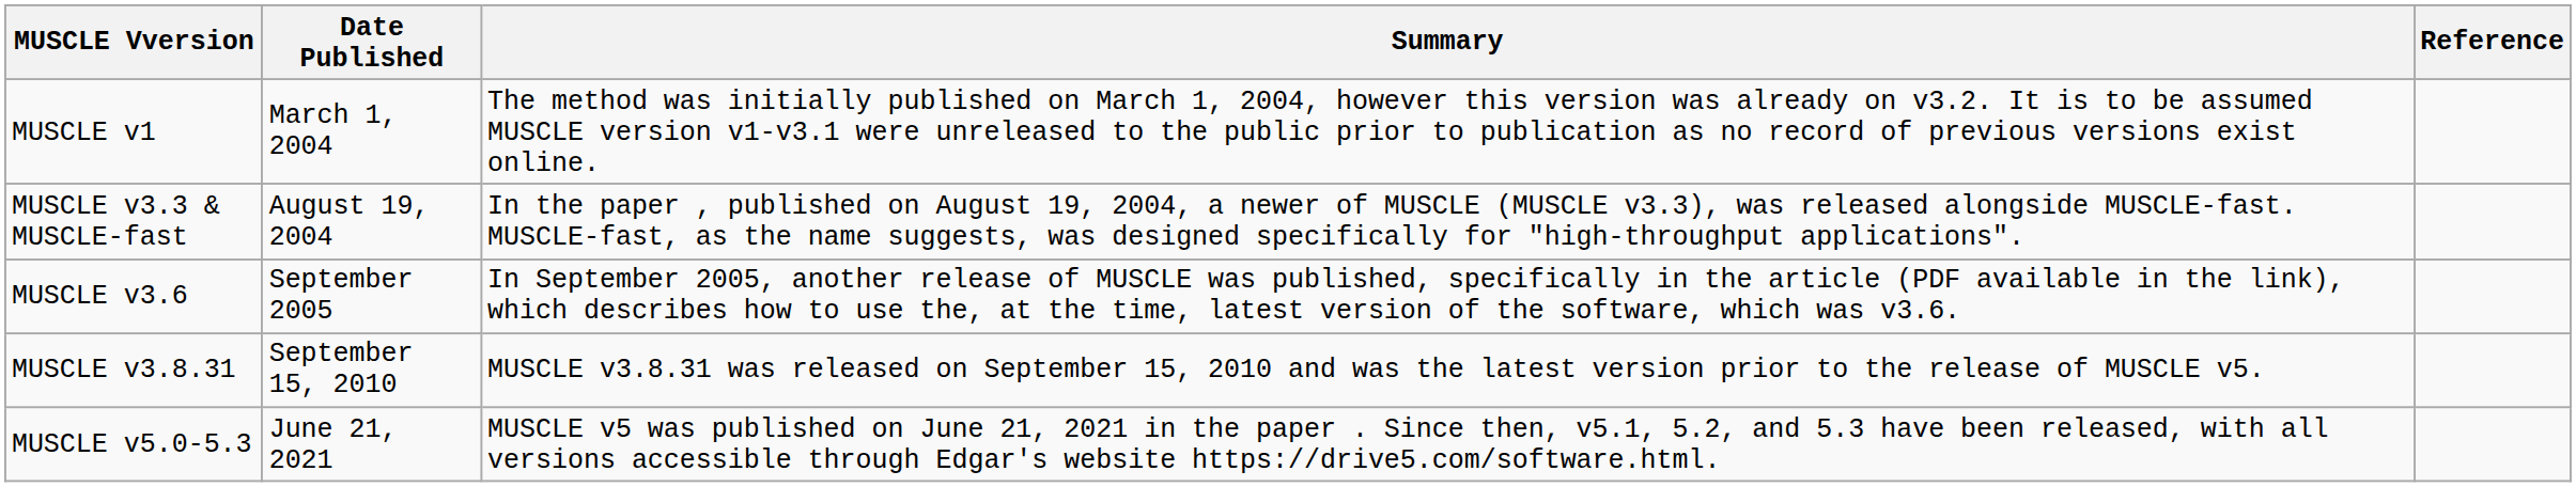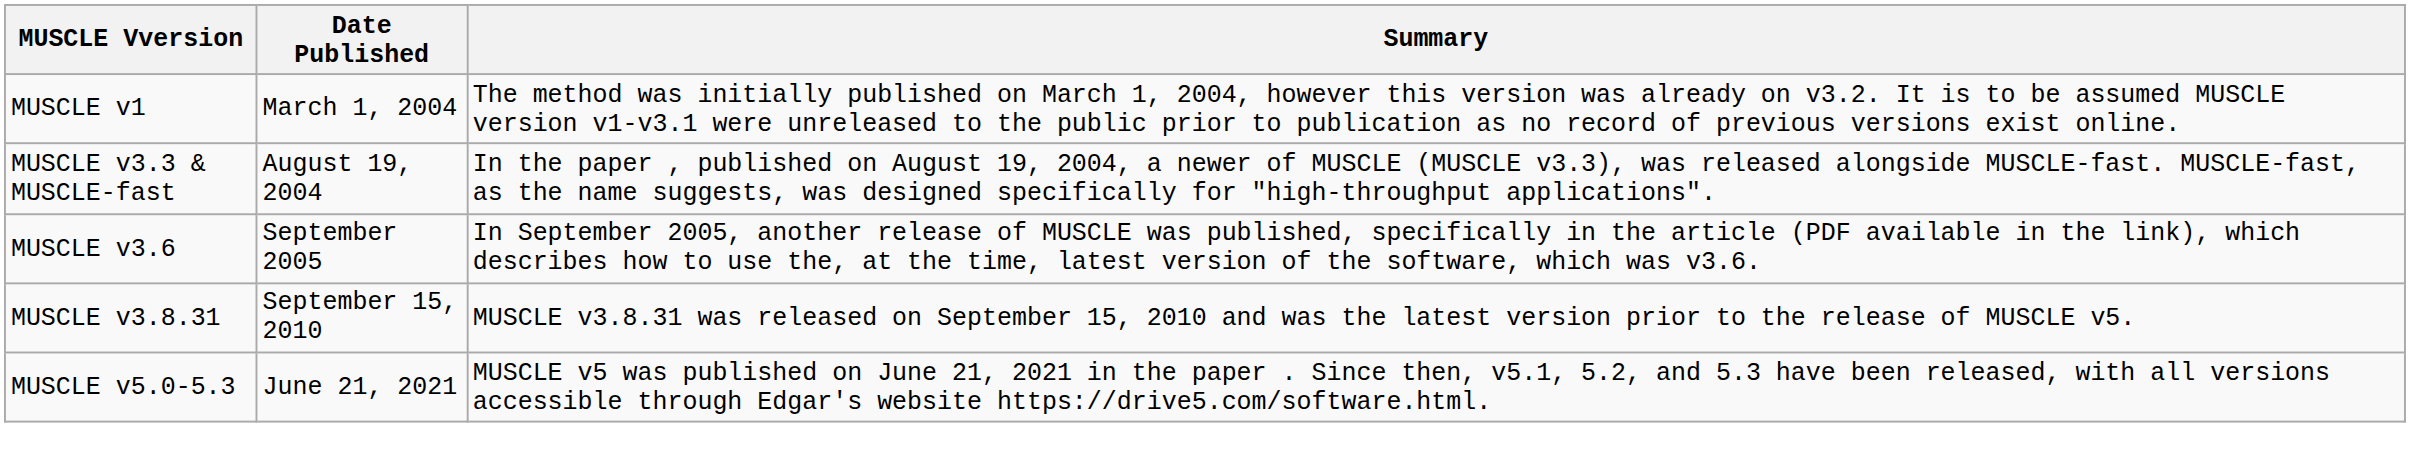- column: Reference
